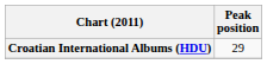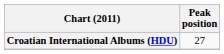Croatian International Albums (HDU) | Peak position: 29 -> 27
